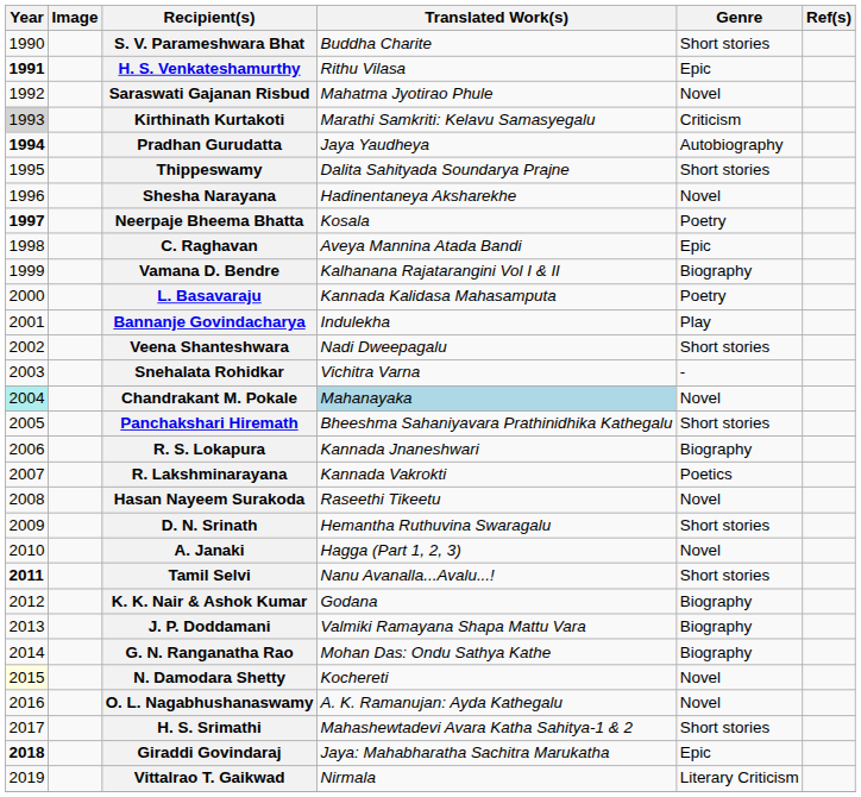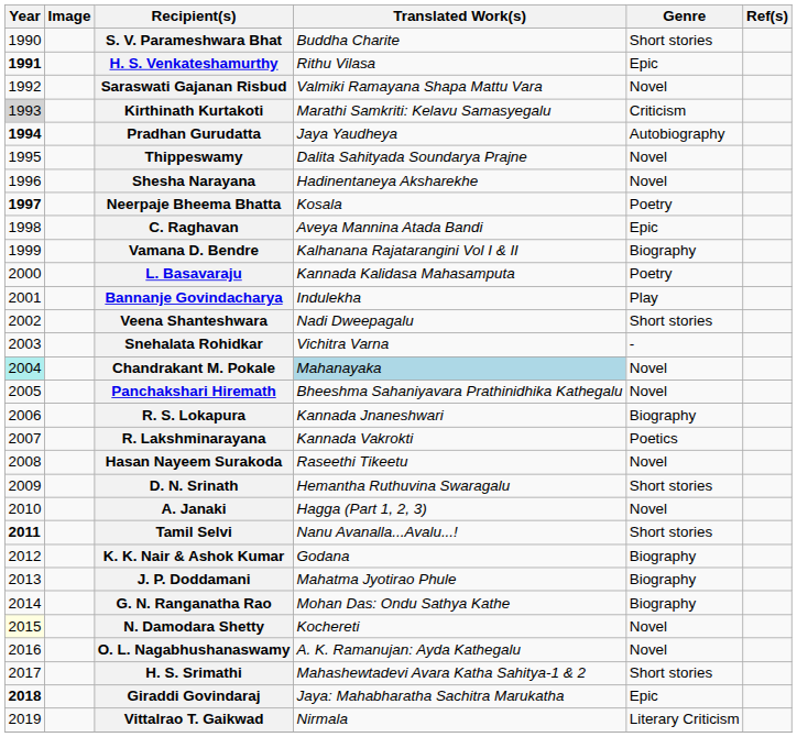Saraswati Gajanan Risbud | Translated Work(s): Mahatma Jyotirao Phule -> Valmiki Ramayana Shapa Mattu Vara
Thippeswamy | Genre: Short stories -> Novel
Panchakshari Hiremath | Genre: Short stories -> Novel
J. P. Doddamani | Translated Work(s): Valmiki Ramayana Shapa Mattu Vara -> Mahatma Jyotirao Phule
